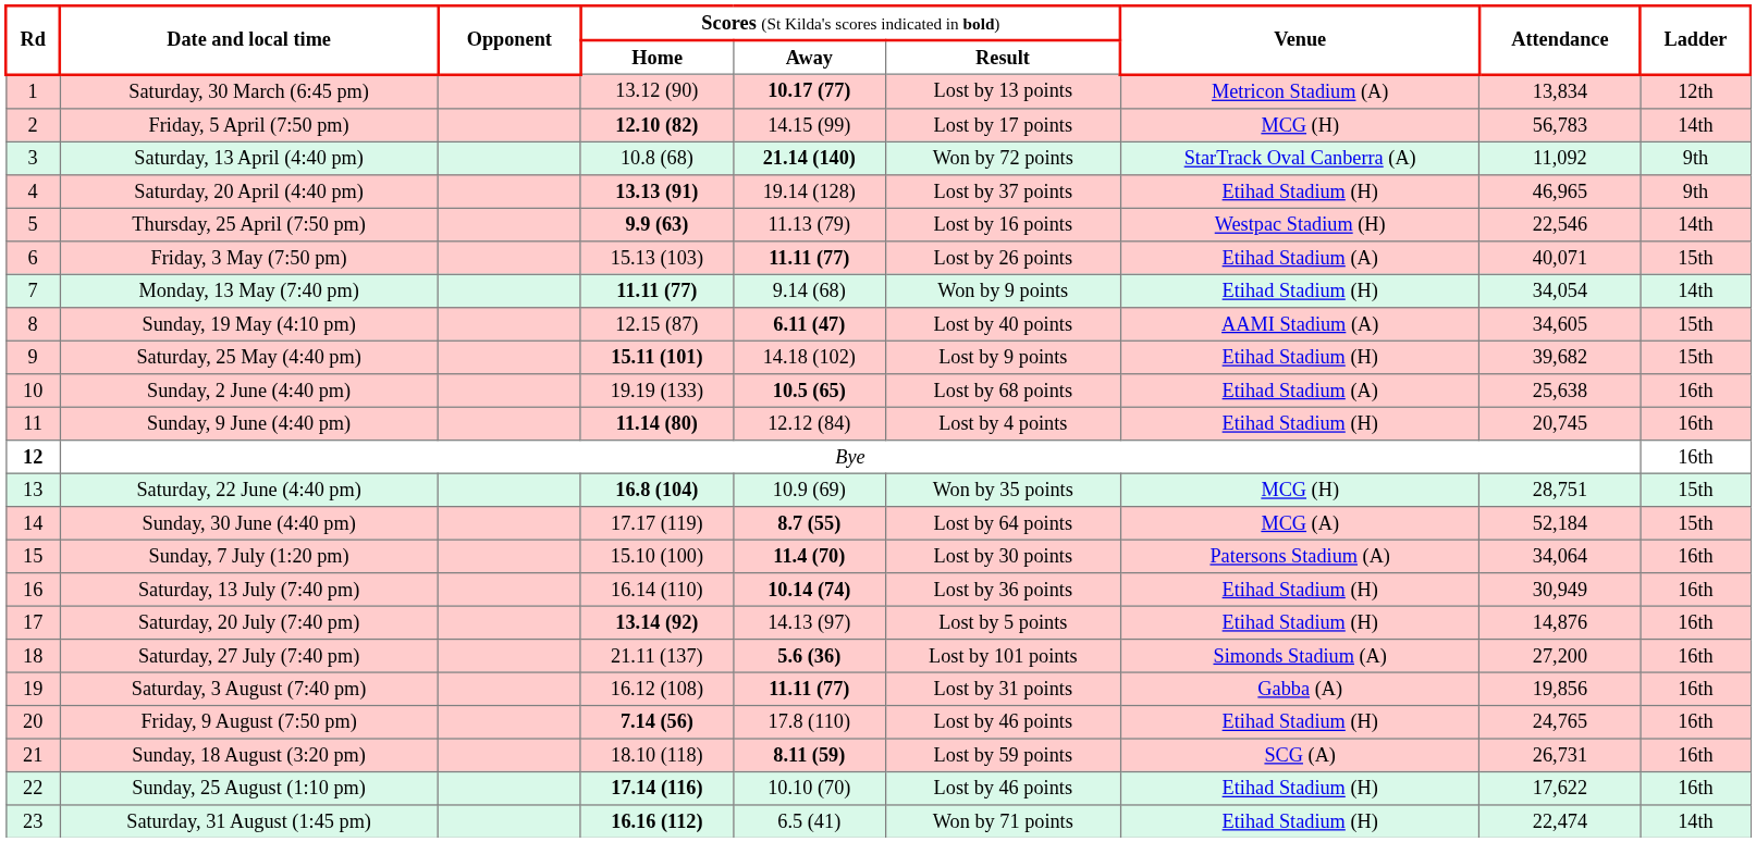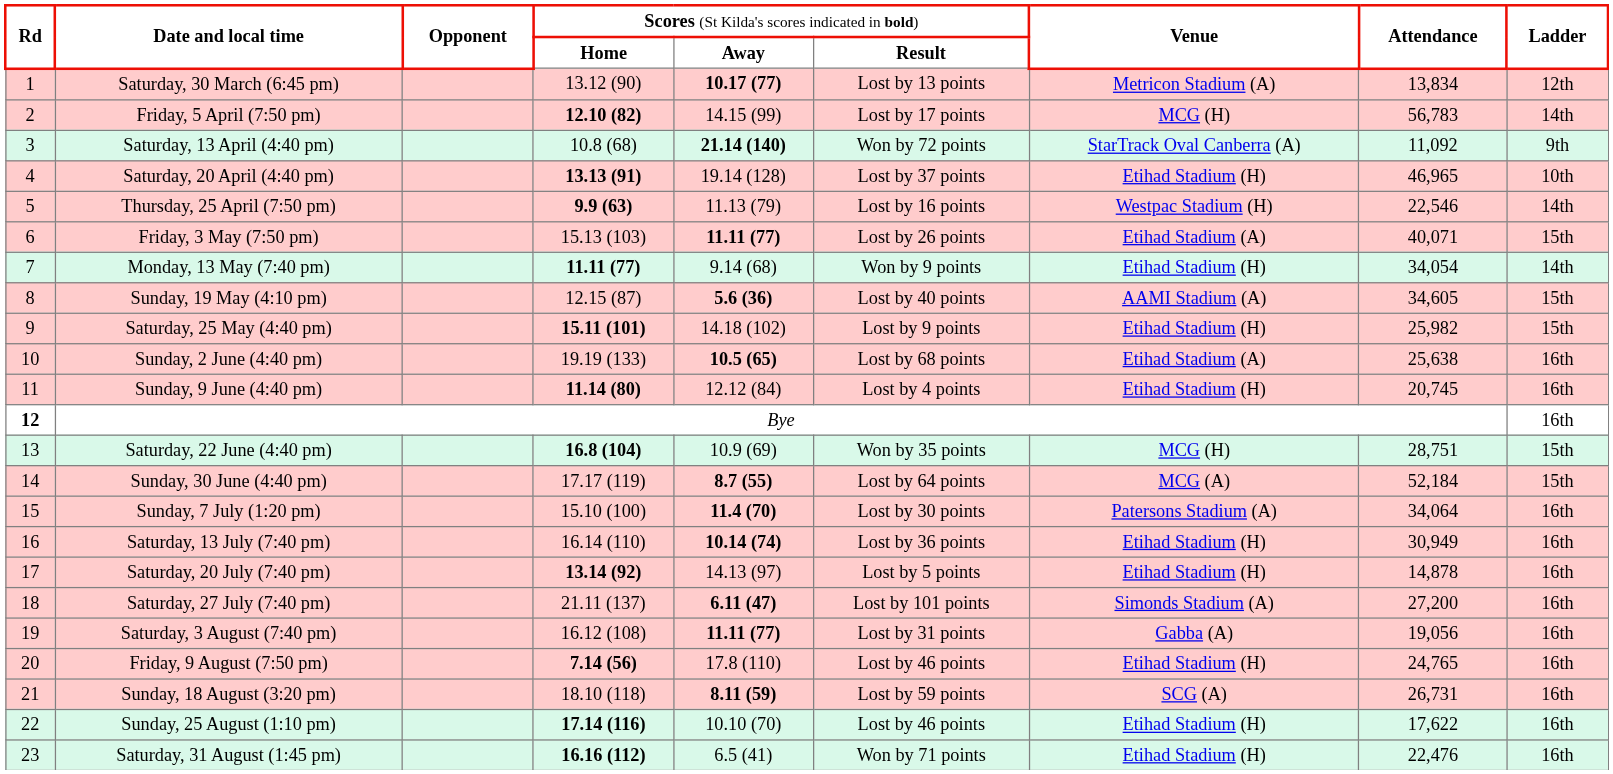Saturday, 20 April (4:40 pm) | column 9: 9th -> 10th
Sunday, 19 May (4:10 pm) | column 5: 6.11 (47) -> 5.6 (36)
Saturday, 25 May (4:40 pm) | column 8: 39,682 -> 25,982
Saturday, 20 July (7:40 pm) | column 8: 14,876 -> 14,878
Saturday, 27 July (7:40 pm) | column 5: 5.6 (36) -> 6.11 (47)
Saturday, 3 August (7:40 pm) | column 8: 19,856 -> 19,056
Saturday, 31 August (1:45 pm) | column 8: 22,474 -> 22,476
Saturday, 31 August (1:45 pm) | column 9: 14th -> 16th
